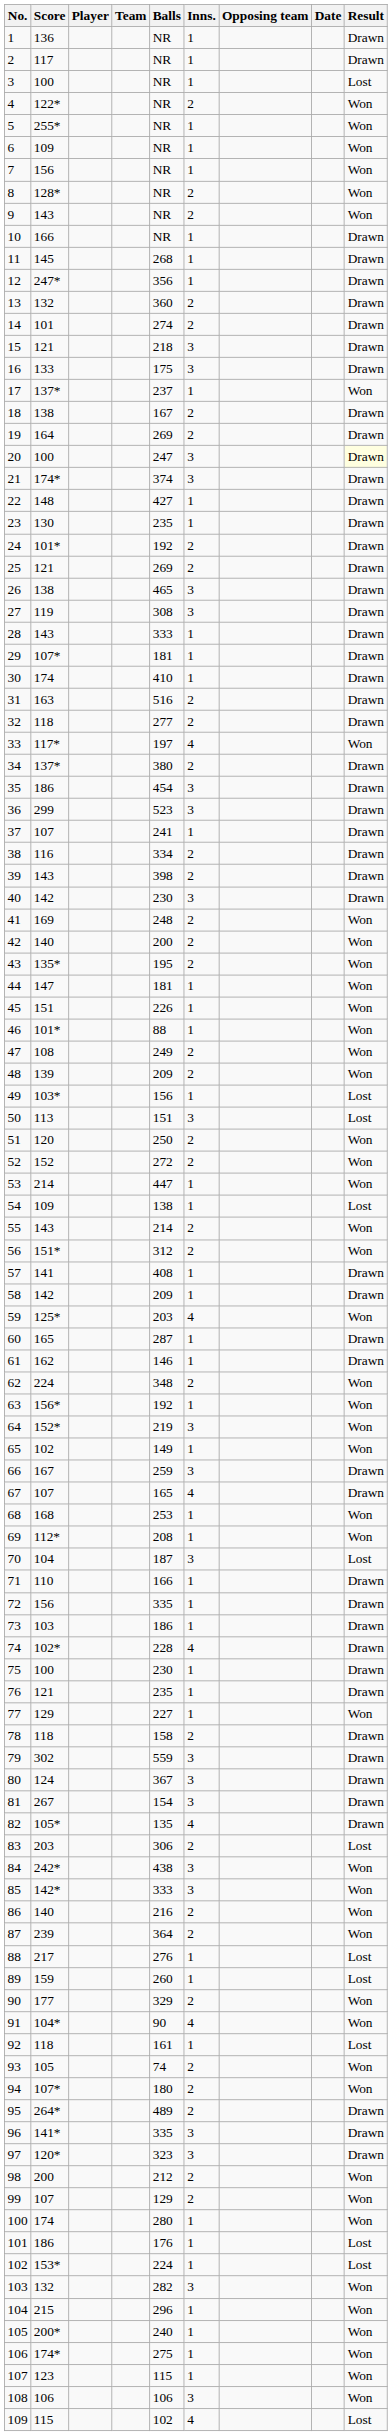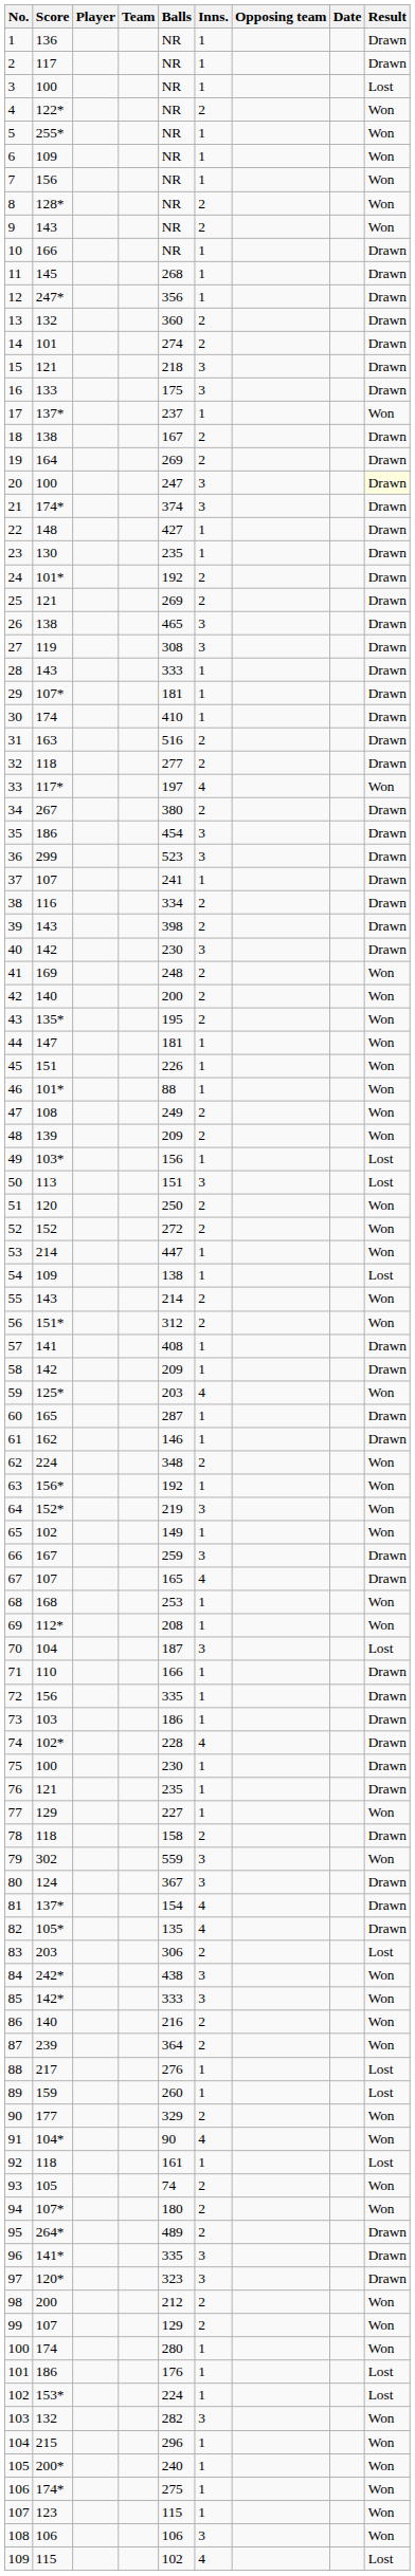34 | Score: 137* -> 267
79 | Result: Drawn -> Won
81 | Score: 267 -> 137*
81 | Inns.: 3 -> 4
